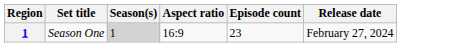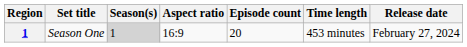+ column: Time length | 453 minutes
Season One | Episode count: 23 -> 20
